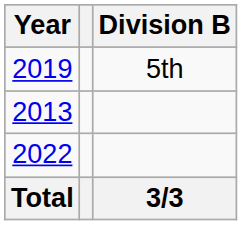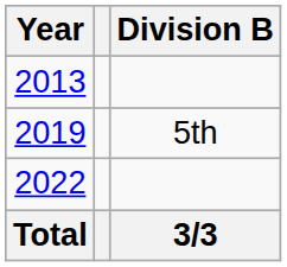rows swapped: 2013 <-> 2019
